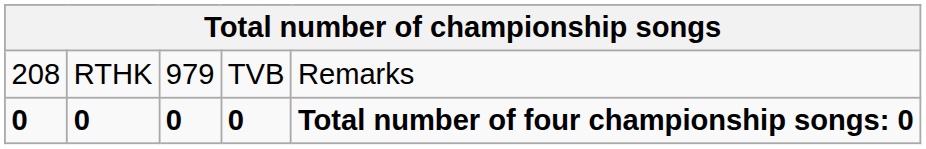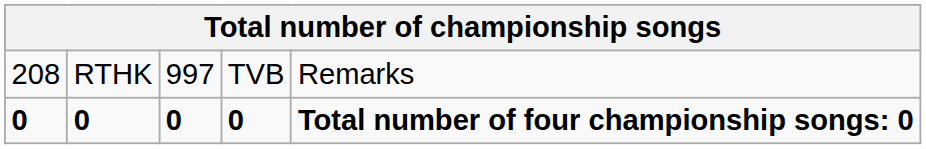RTHK | column 3: 979 -> 997
